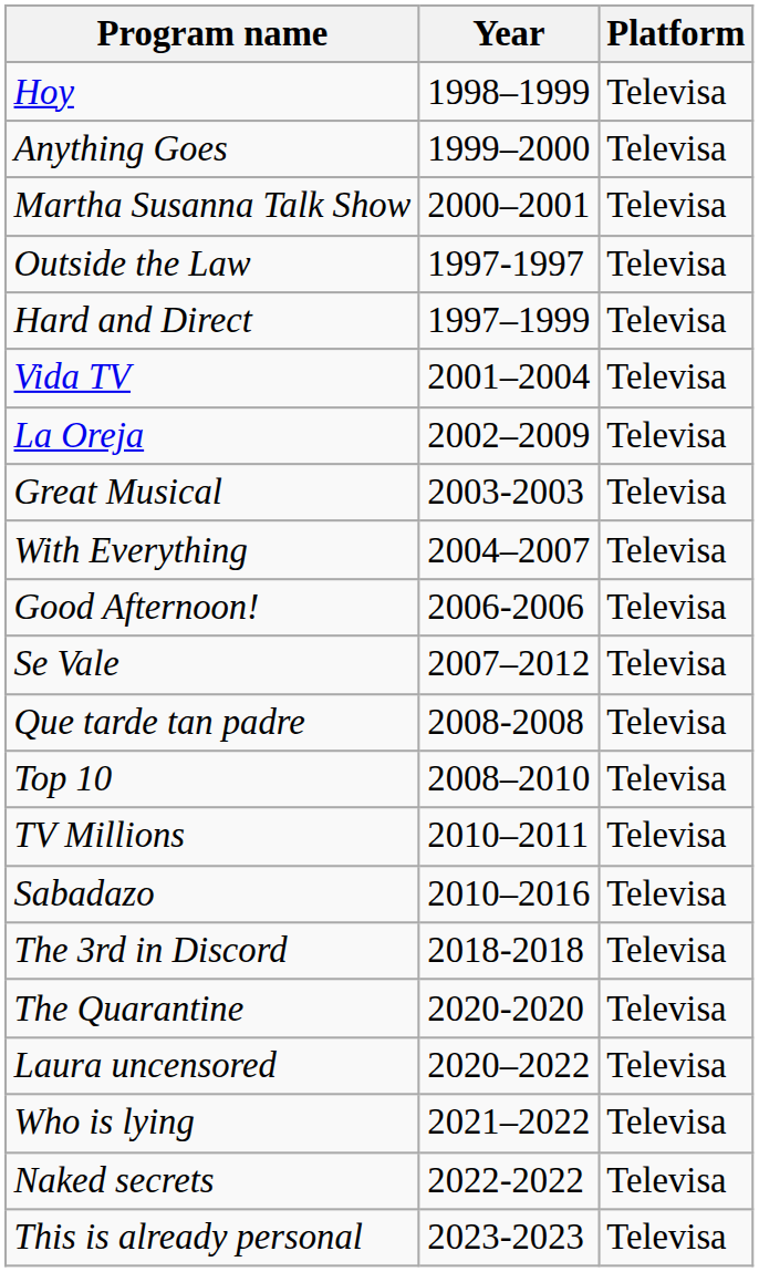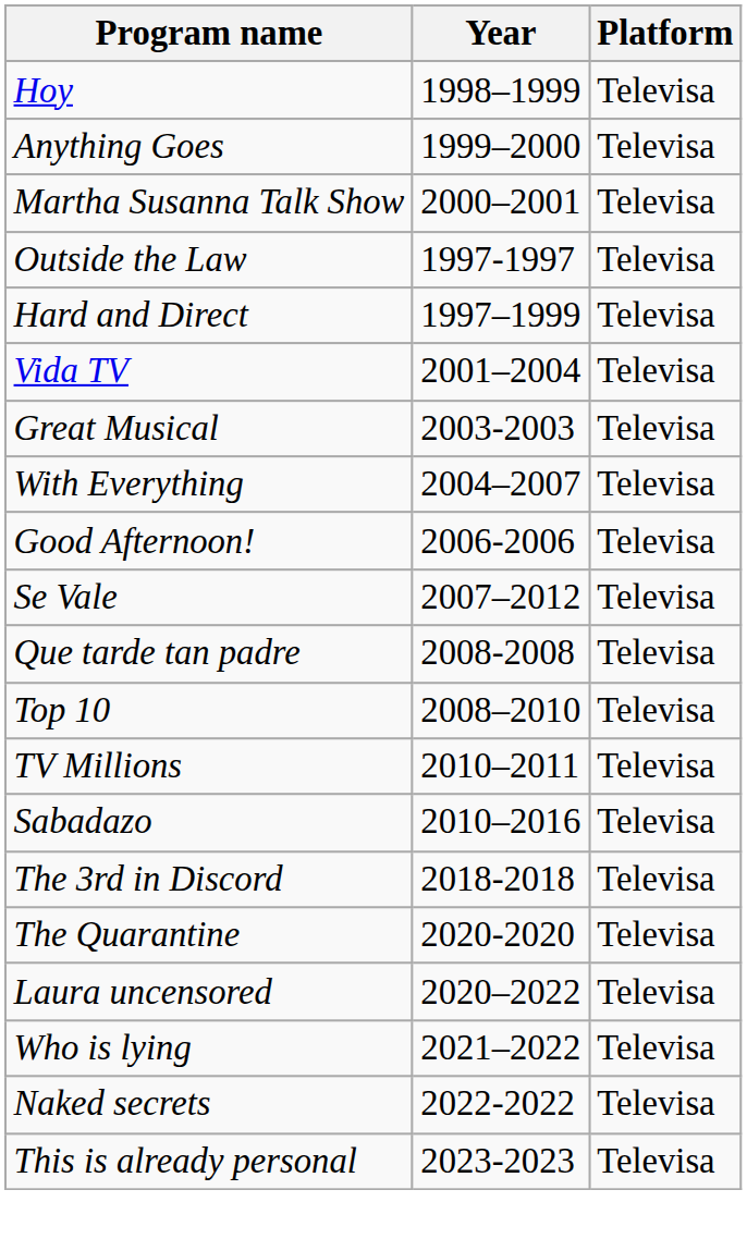- row: La Oreja | 2002–2009 | Televisa
